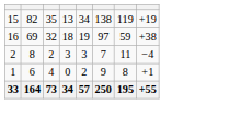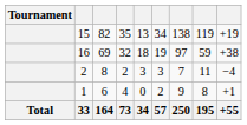+ column: Tournament | Total
